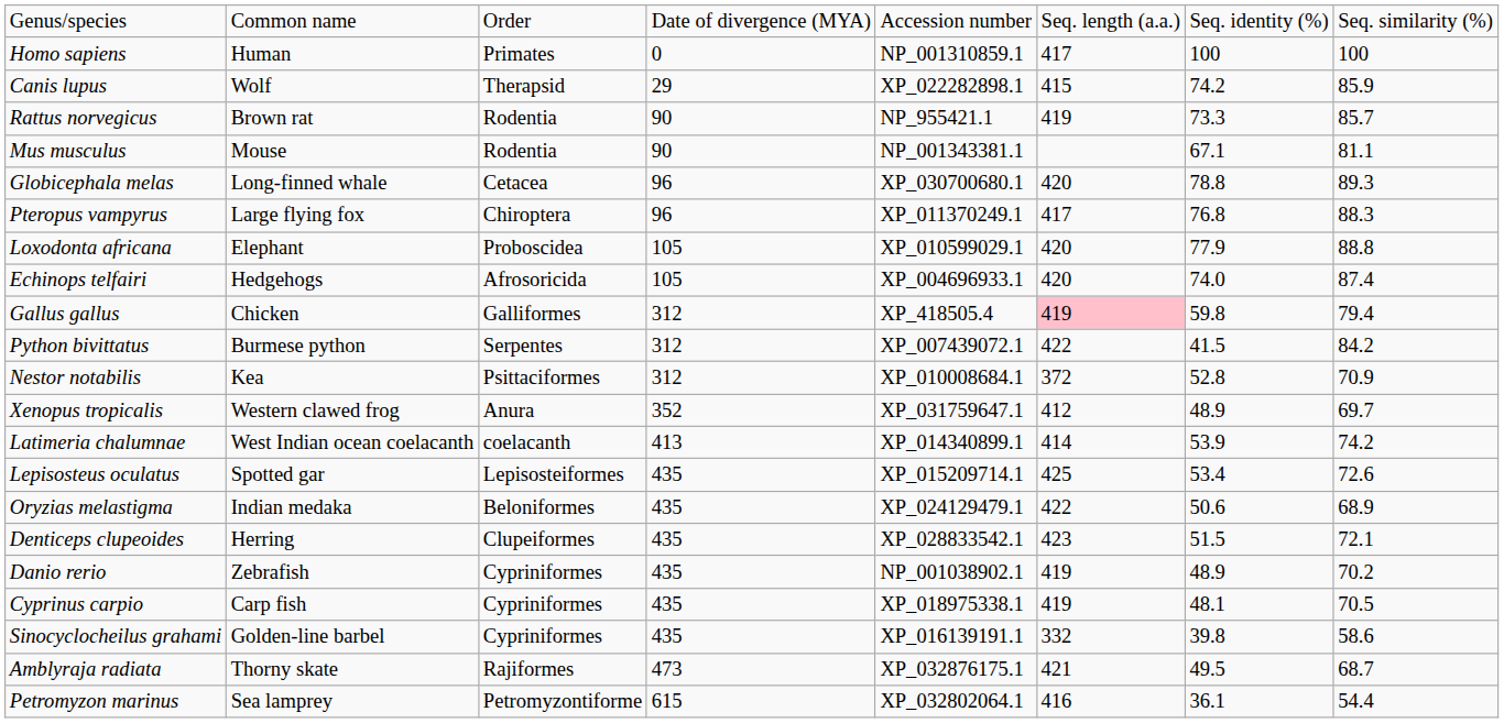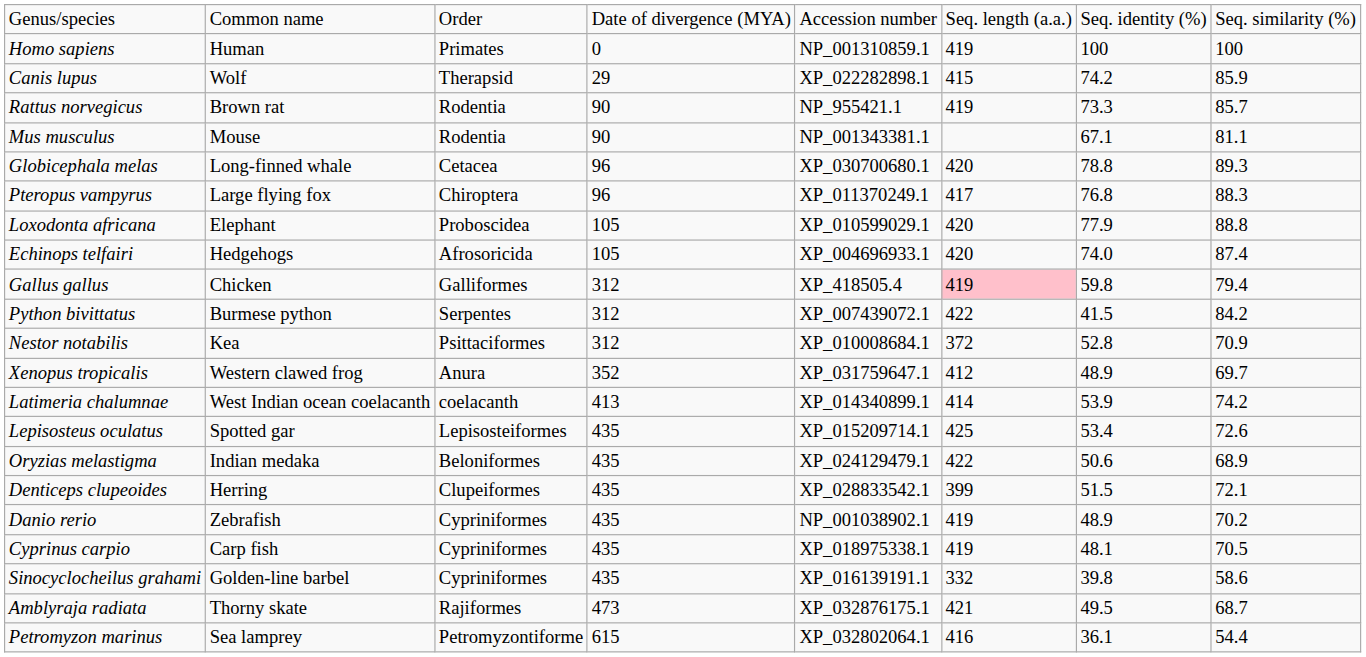Homo sapiens | column 6: 417 -> 419
Denticeps clupeoides | column 6: 423 -> 399
